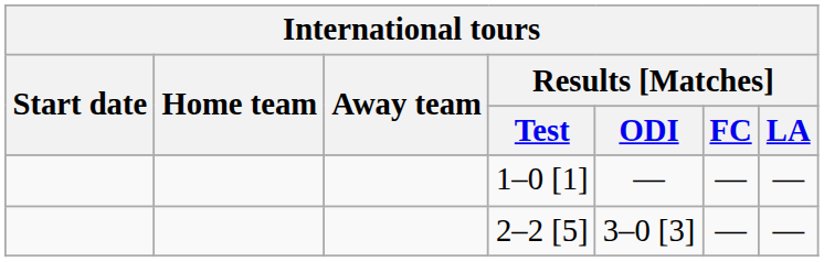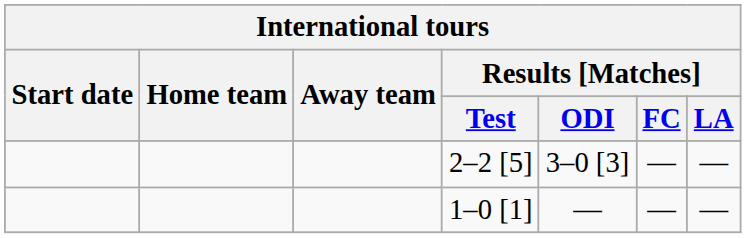rows swapped: 2–2 [5] <-> 1–0 [1]
